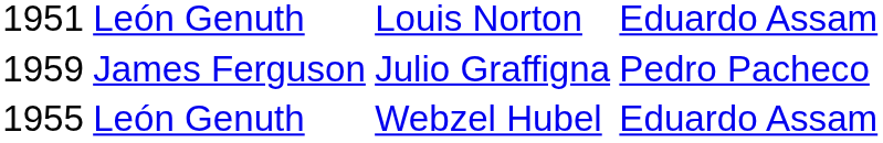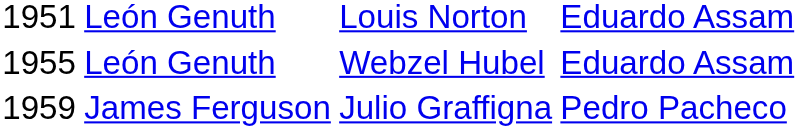rows swapped: León Genuth / Webzel Hubel <-> James Ferguson
